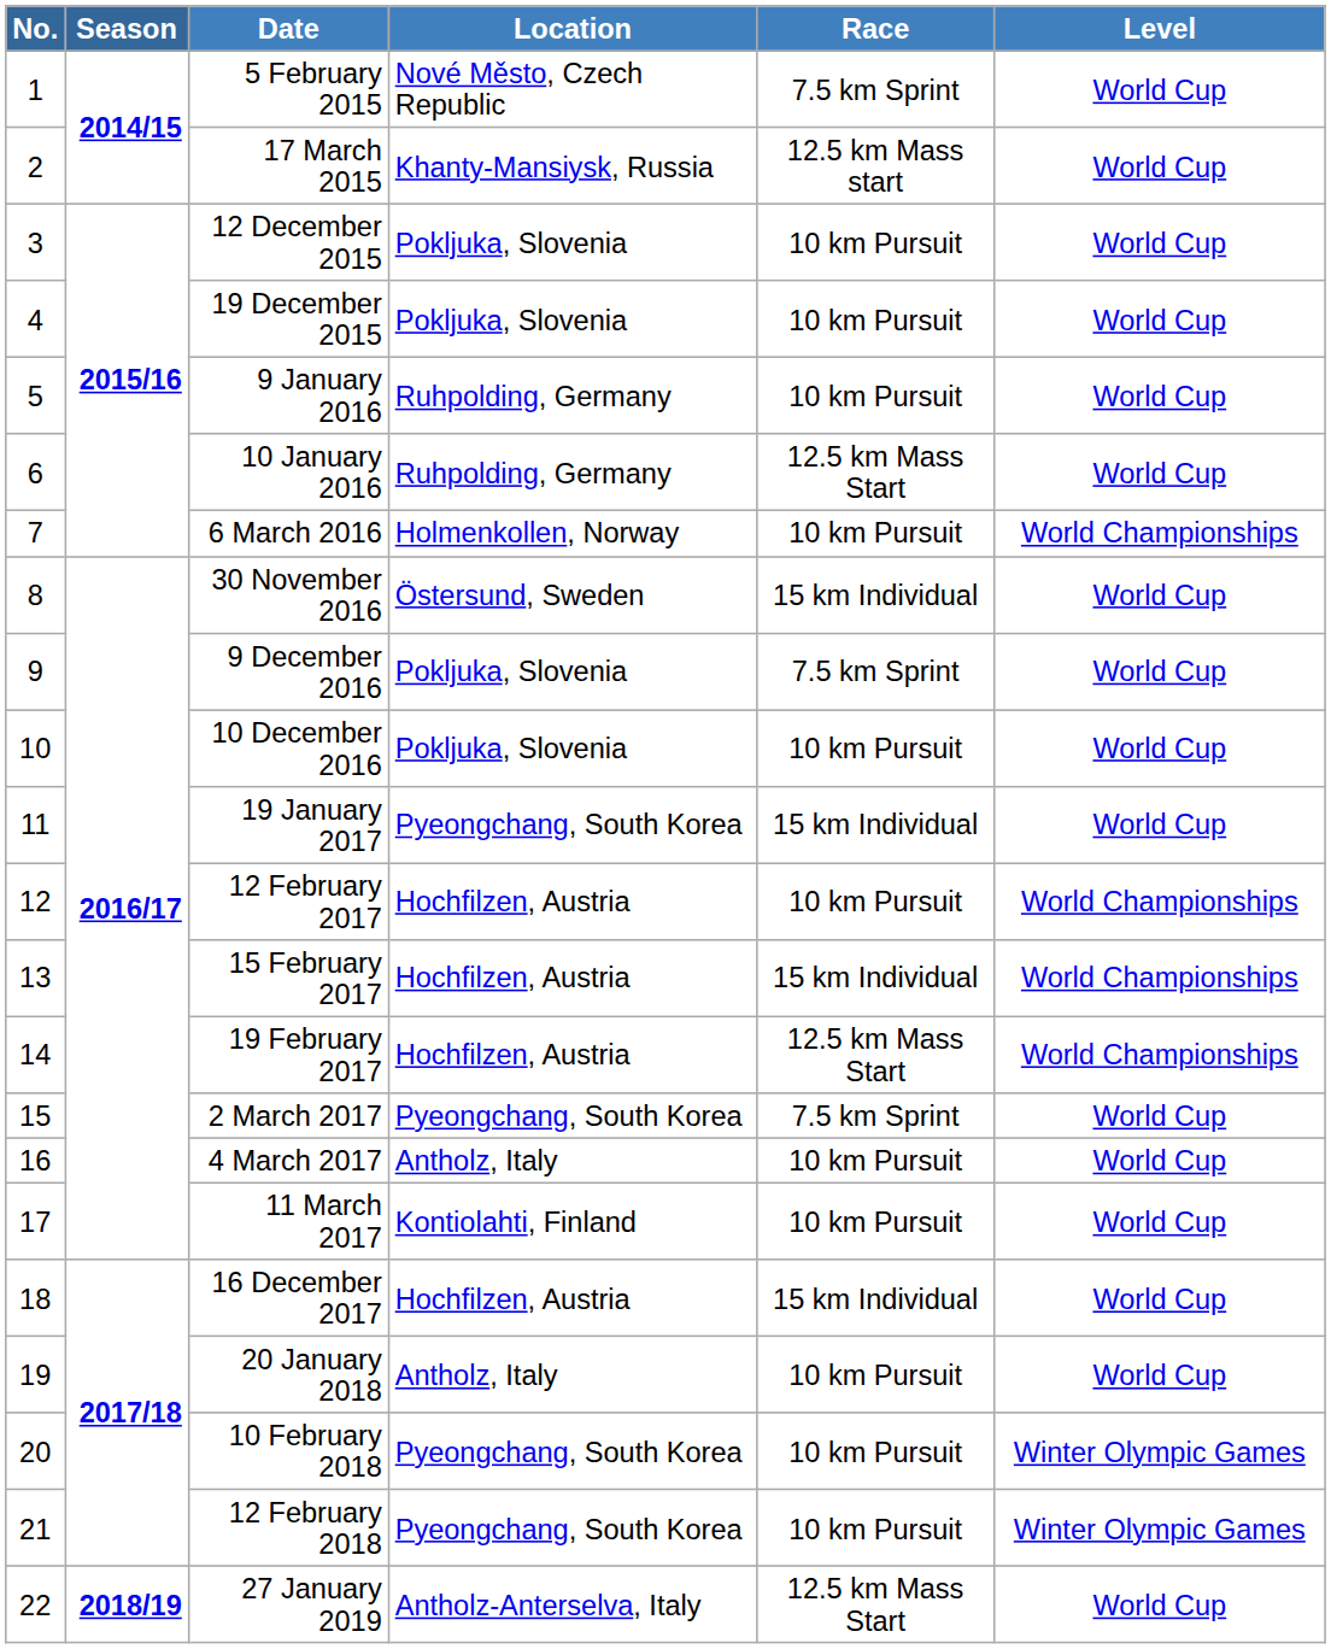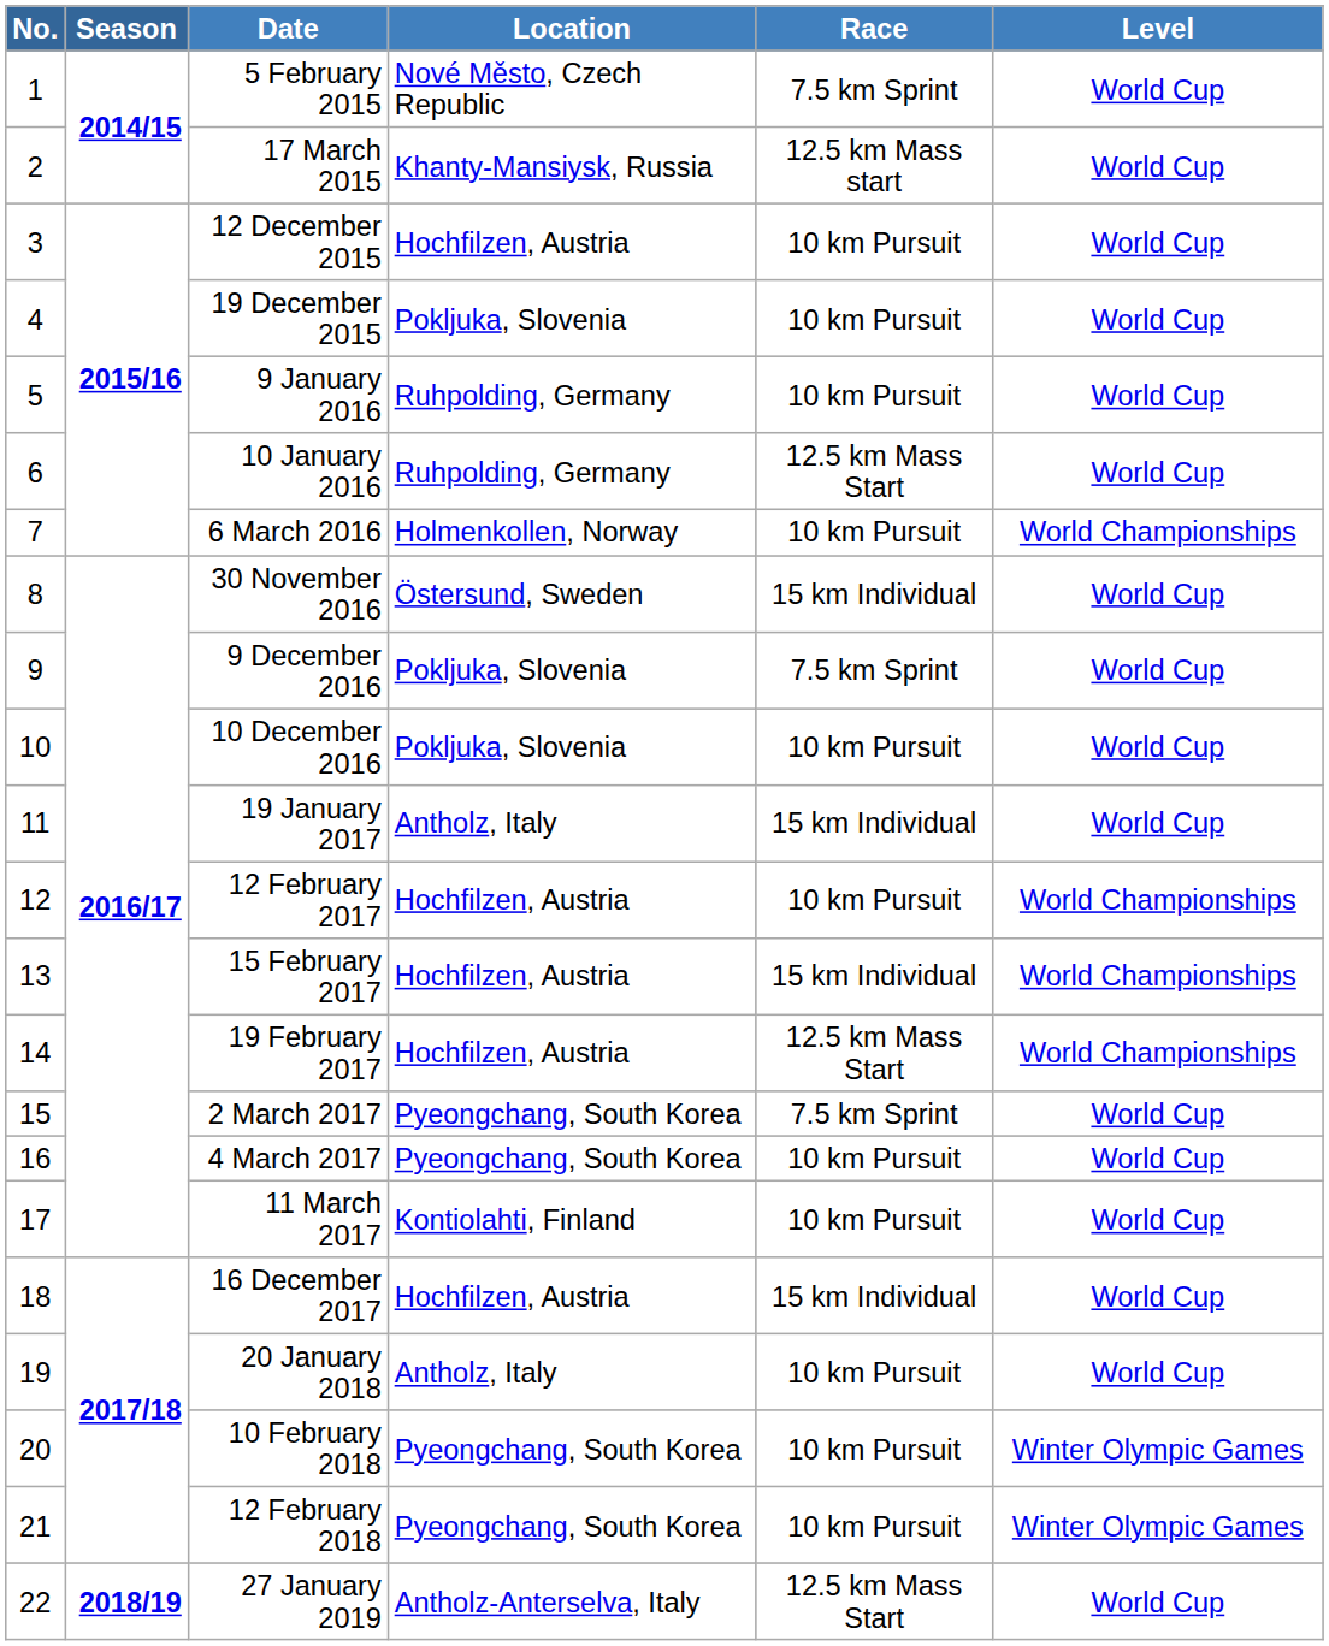12 December 2015 | Location: Pokljuka, Slovenia -> Hochfilzen, Austria
19 January 2017 | Location: Pyeongchang, South Korea -> Antholz, Italy
4 March 2017 | Location: Antholz, Italy -> Pyeongchang, South Korea
